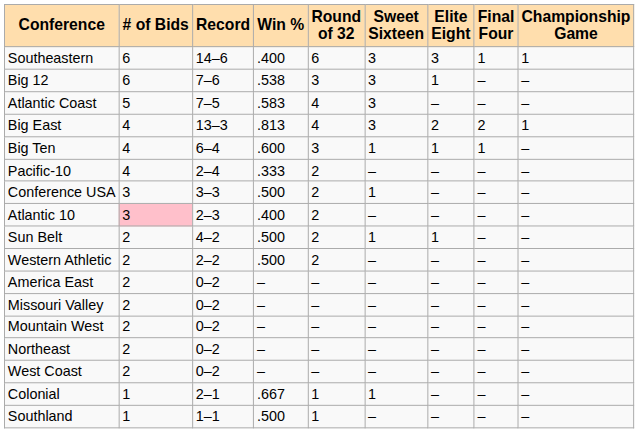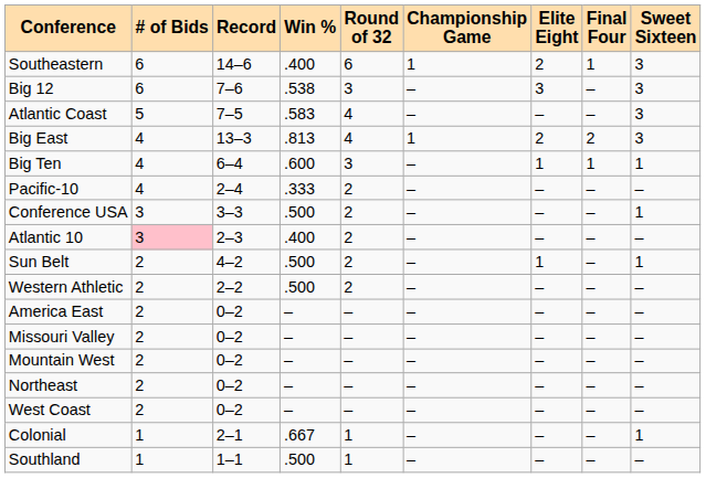columns swapped: Sweet Sixteen <-> Championship Game
Southeastern | Elite Eight: 3 -> 2
Big 12 | Elite Eight: 1 -> 3
